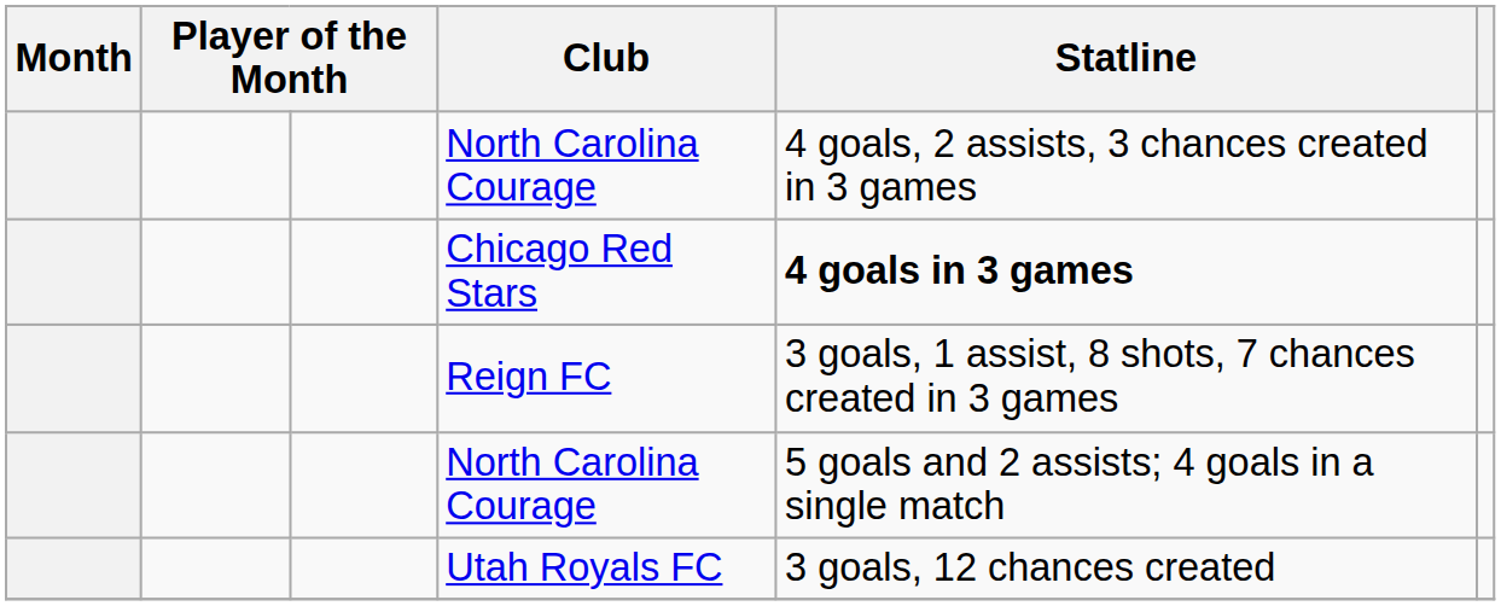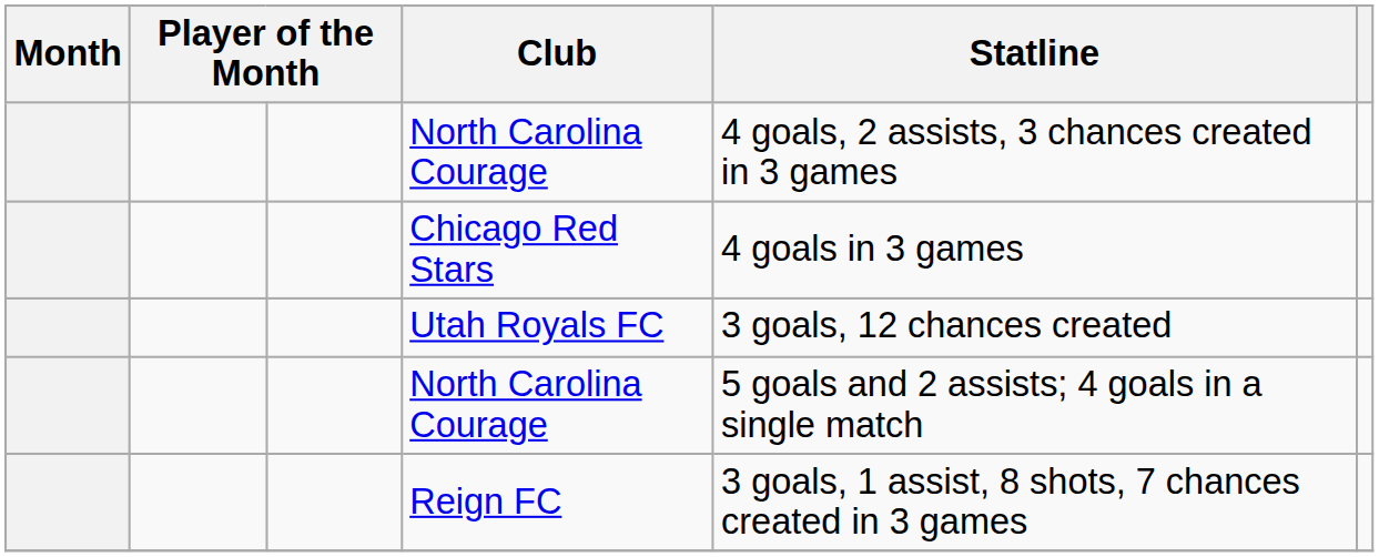Chicago Red Stars | Statline: bold -> normal
rows swapped: Reign FC <-> Utah Royals FC
